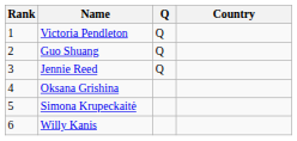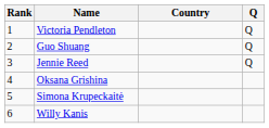columns swapped: Country <-> Q
